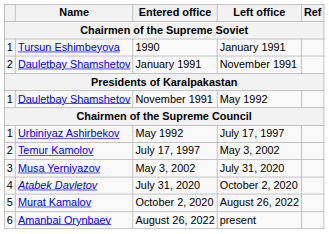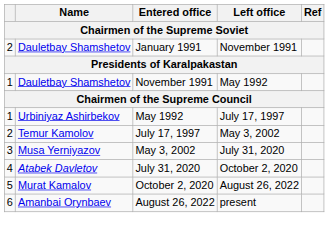- row: 1 | Tursun Eshimbeyova | 1990 | January 1991
